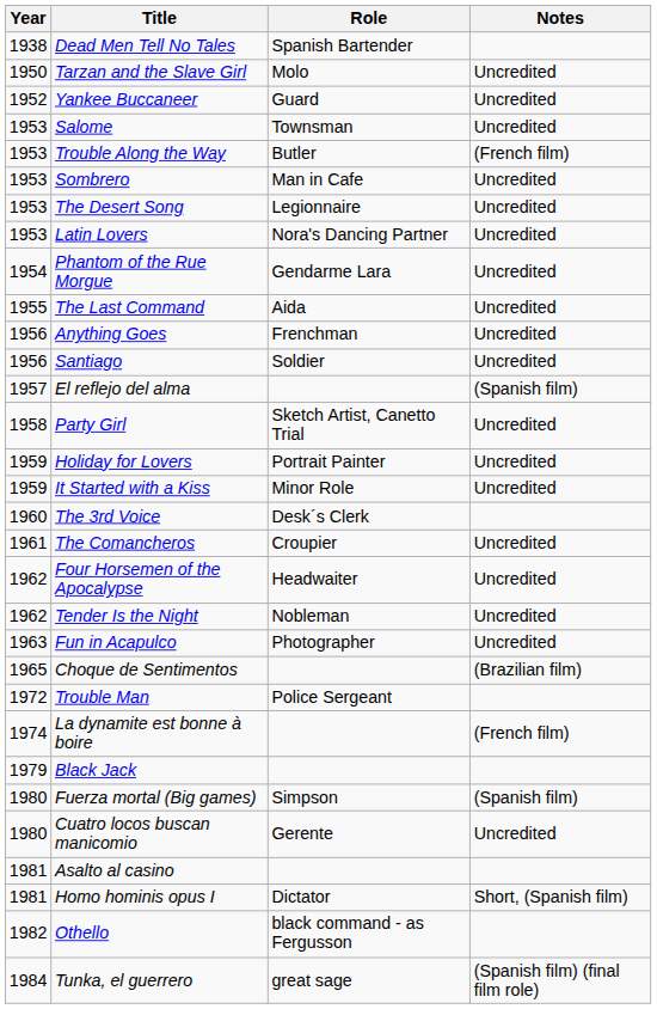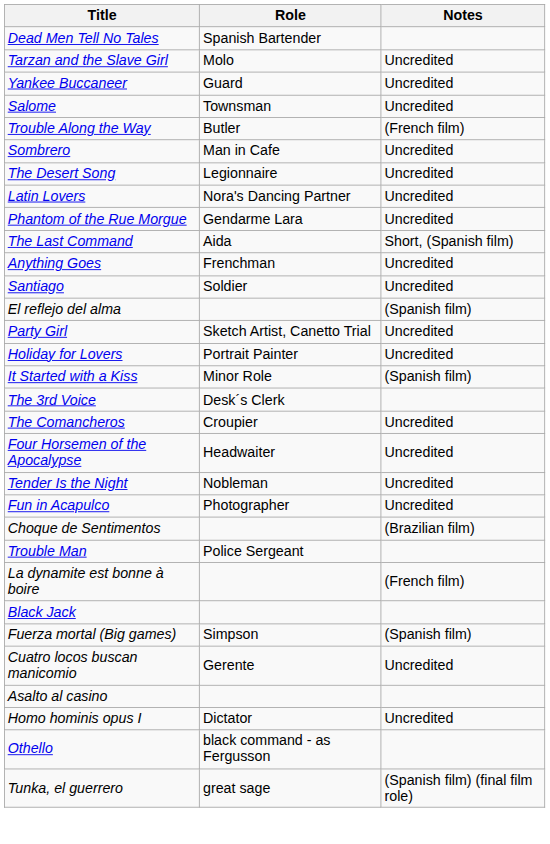- column: Year | 1938 | 1950 | 1952 | 1953 | 1953 | 1953 | 1953 | 1953 | 1954 | 1955 | 1956 | 1956 | 1957 | 1958 | 1959 | 1959 | 1960 | 1961 | 1962 | 1962 | 1963 | 1965 | 1972 | 1974 | 1979 | 1980 | 1980 | 1981 | 1981 | 1982 | 1984
The Last Command | Notes: Uncredited -> Short, (Spanish film)
It Started with a Kiss | Notes: Uncredited -> (Spanish film)
Homo hominis opus I | Notes: Short, (Spanish film) -> Uncredited
